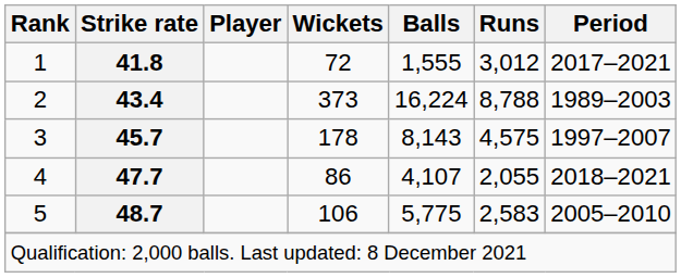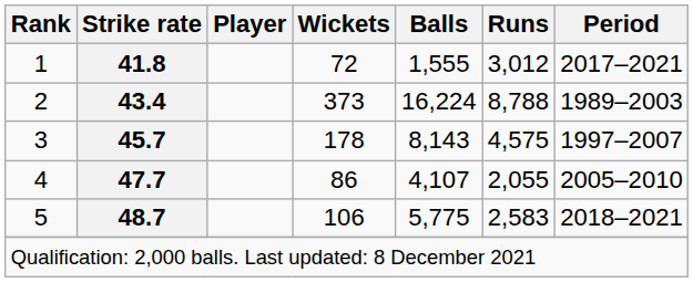4 | Period: 2018–2021 -> 2005–2010
5 | Period: 2005–2010 -> 2018–2021
